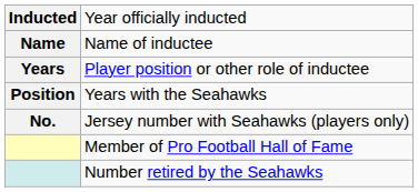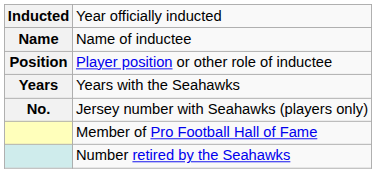Player position or other role of inductee | column 1: Years -> Position
Years with the Seahawks | column 1: Position -> Years
